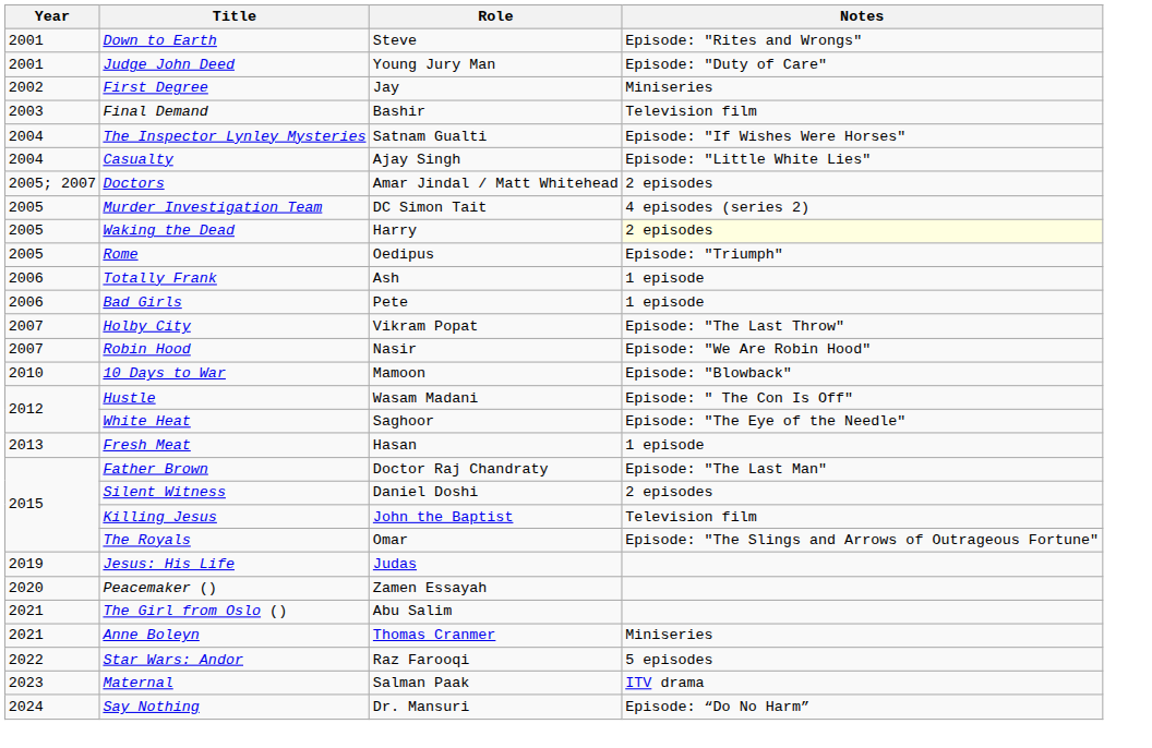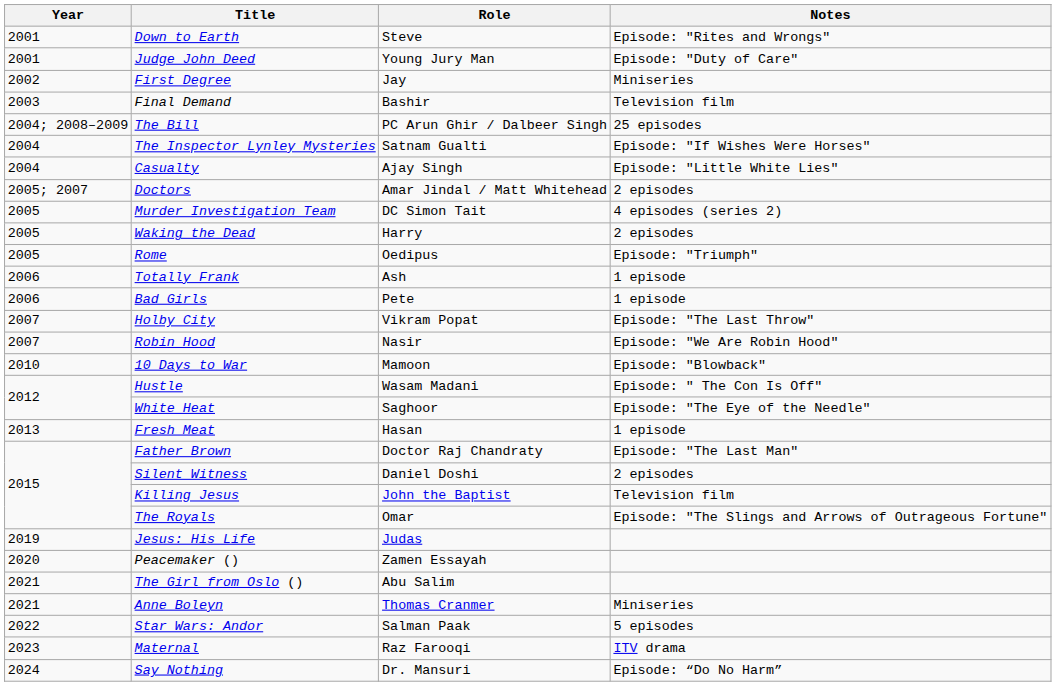+ row: 2004; 2008–2009 | The Bill | PC Arun Ghir / Dalbeer Singh | 25 episodes
Waking the Dead | Notes: lightyellow background -> no background
Star Wars: Andor | Role: Raz Farooqi -> Salman Paak
Maternal | Role: Salman Paak -> Raz Farooqi
